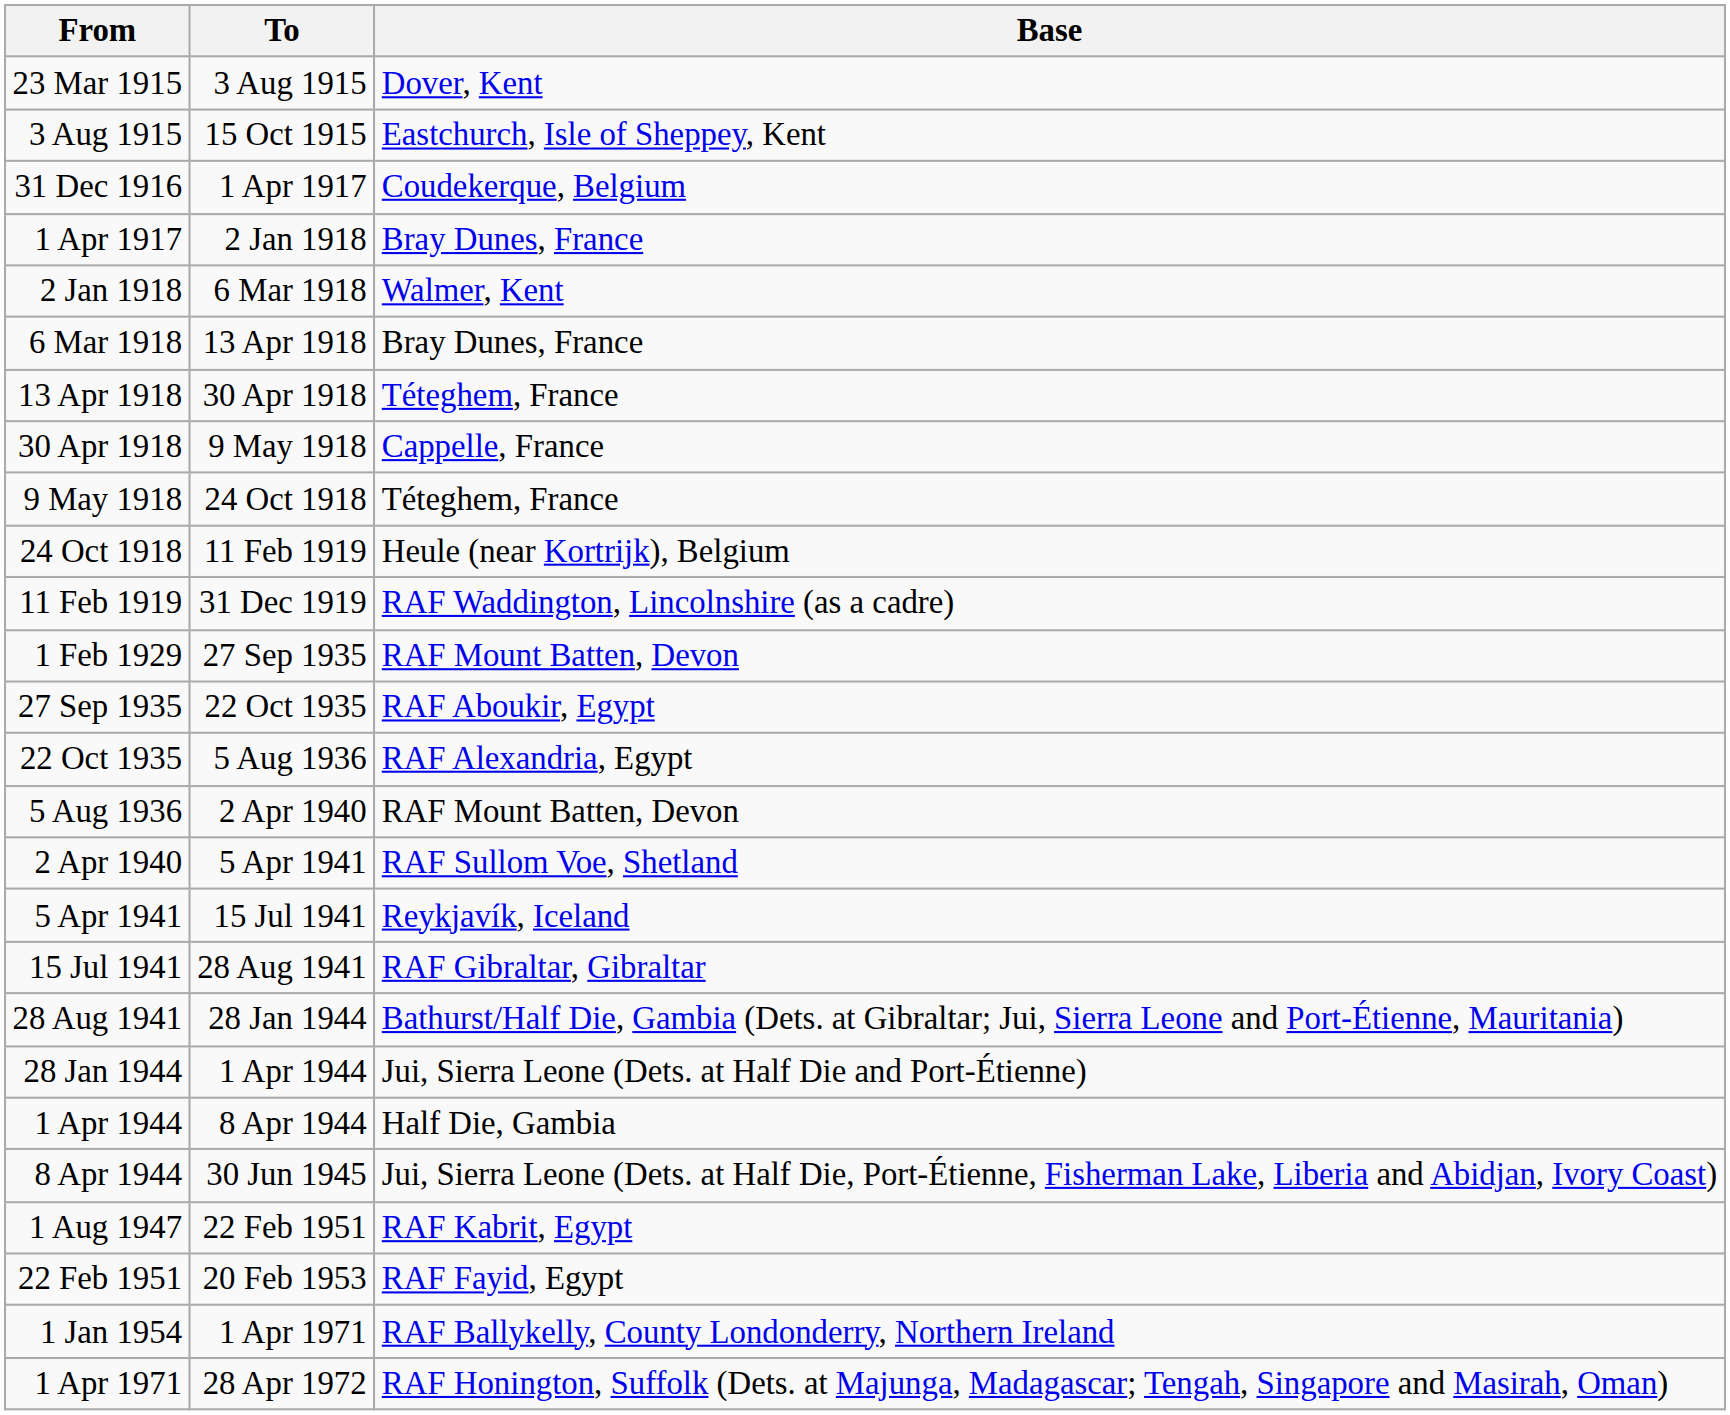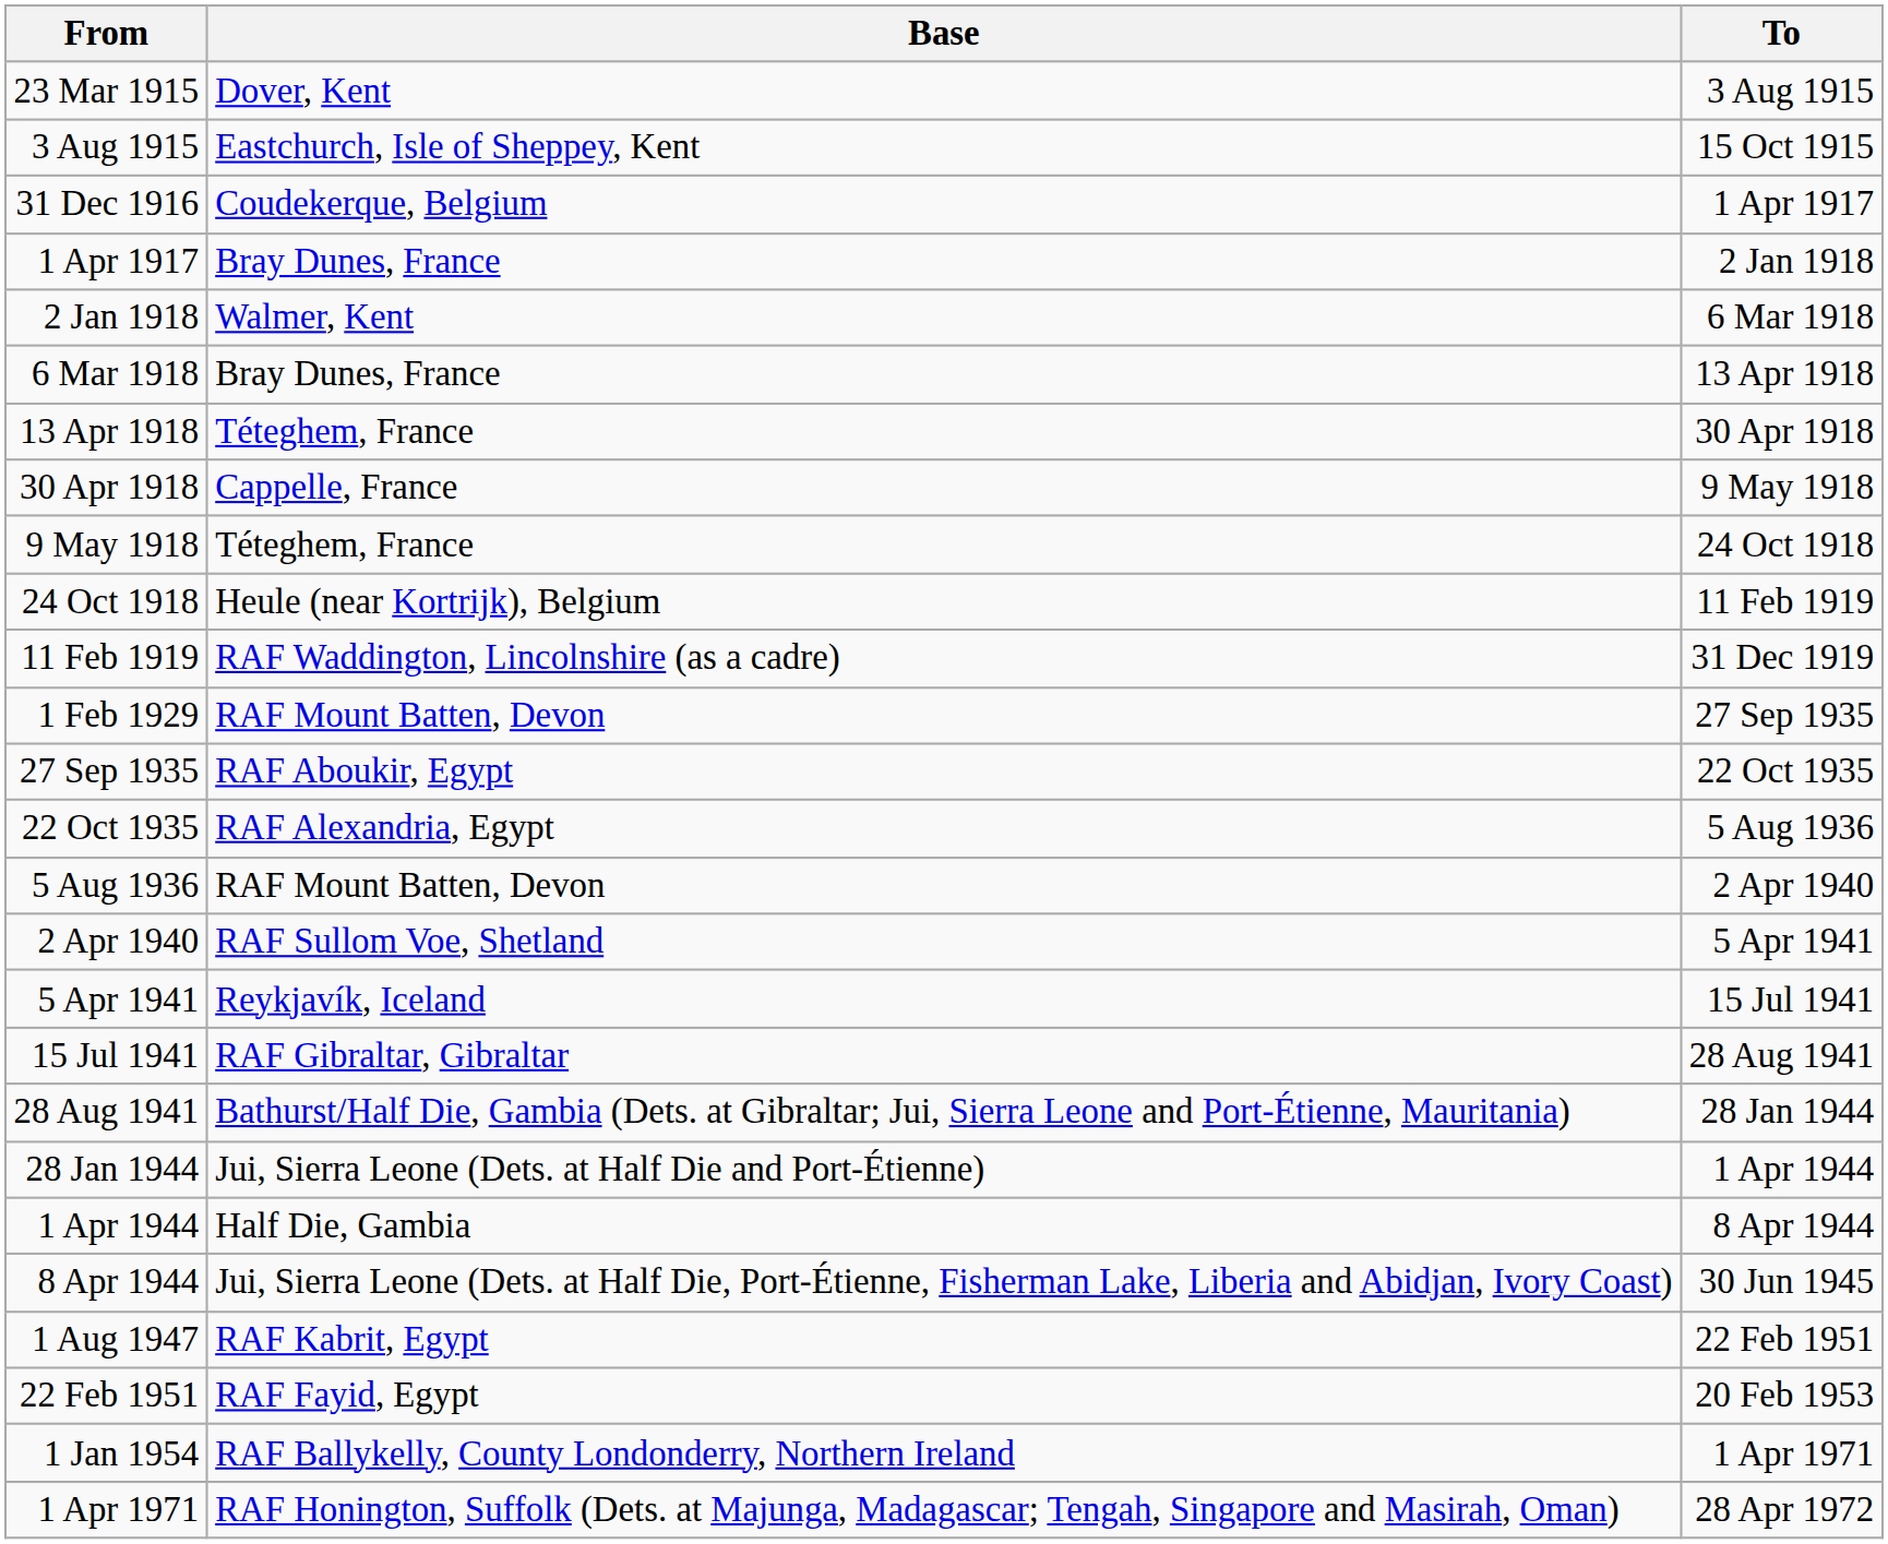columns swapped: To <-> Base
